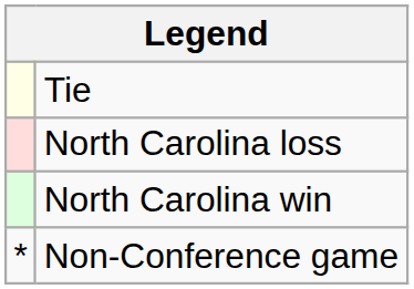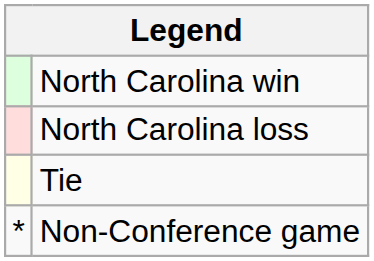rows swapped: North Carolina win <-> Tie
